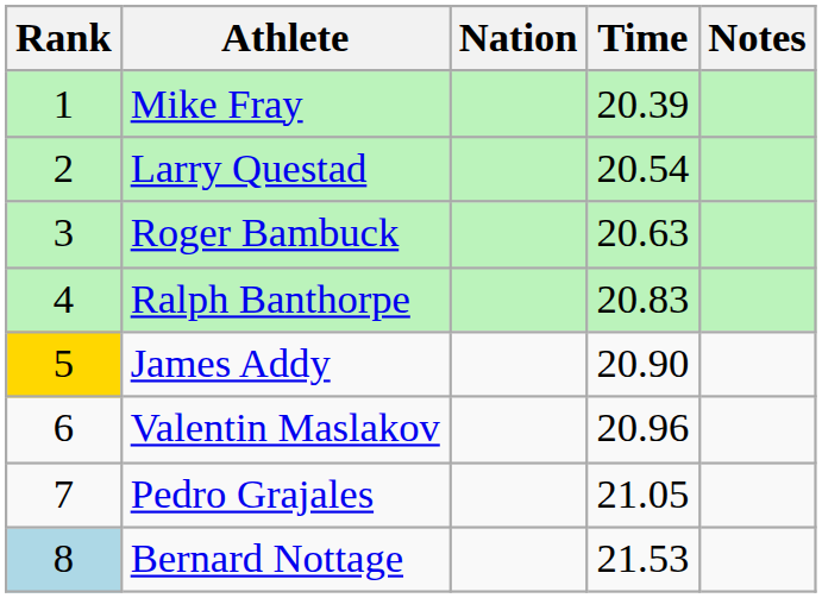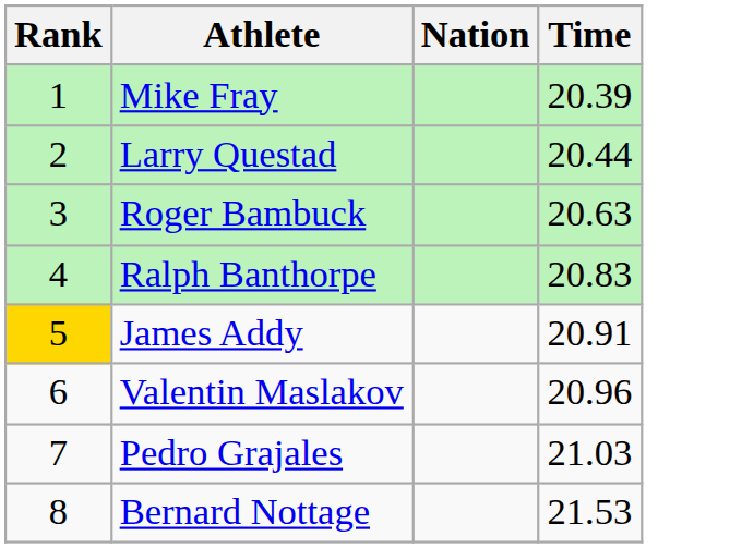- column: Notes
Larry Questad | Time: 20.54 -> 20.44
James Addy | Time: 20.90 -> 20.91
Pedro Grajales | Time: 21.05 -> 21.03
Bernard Nottage | Rank: lightblue background -> no background
